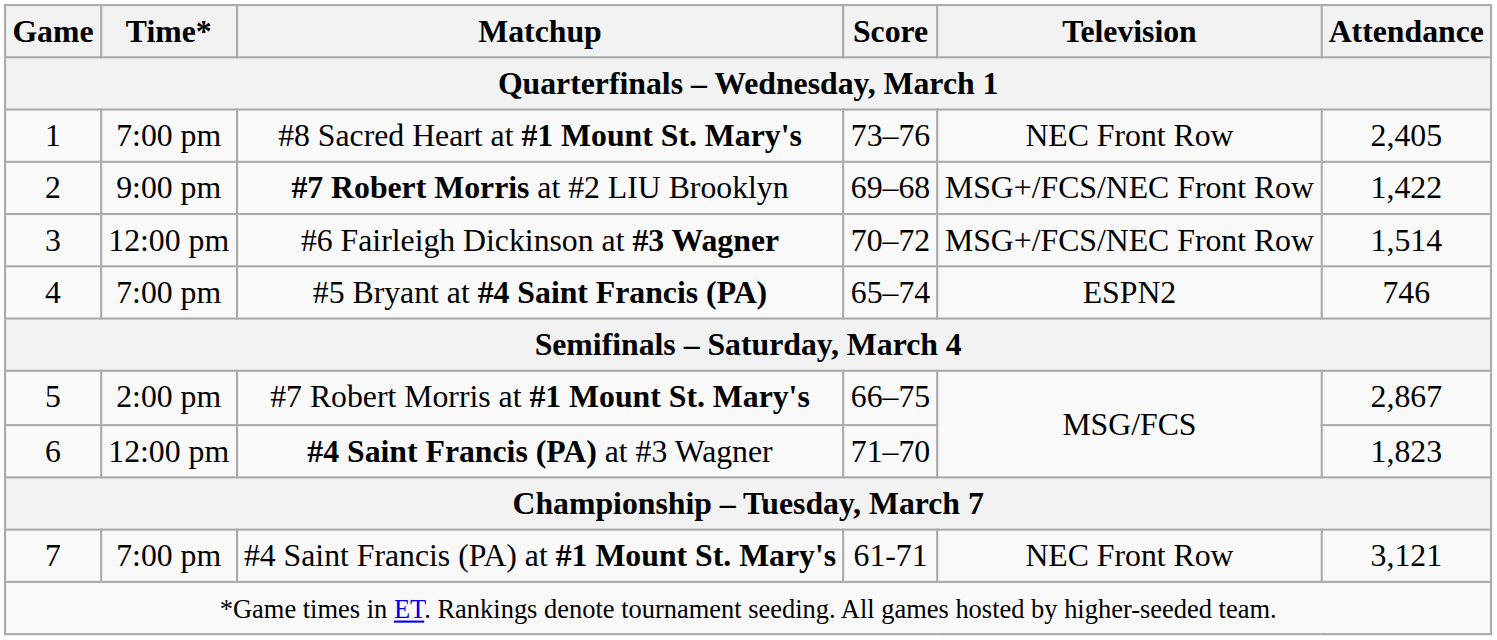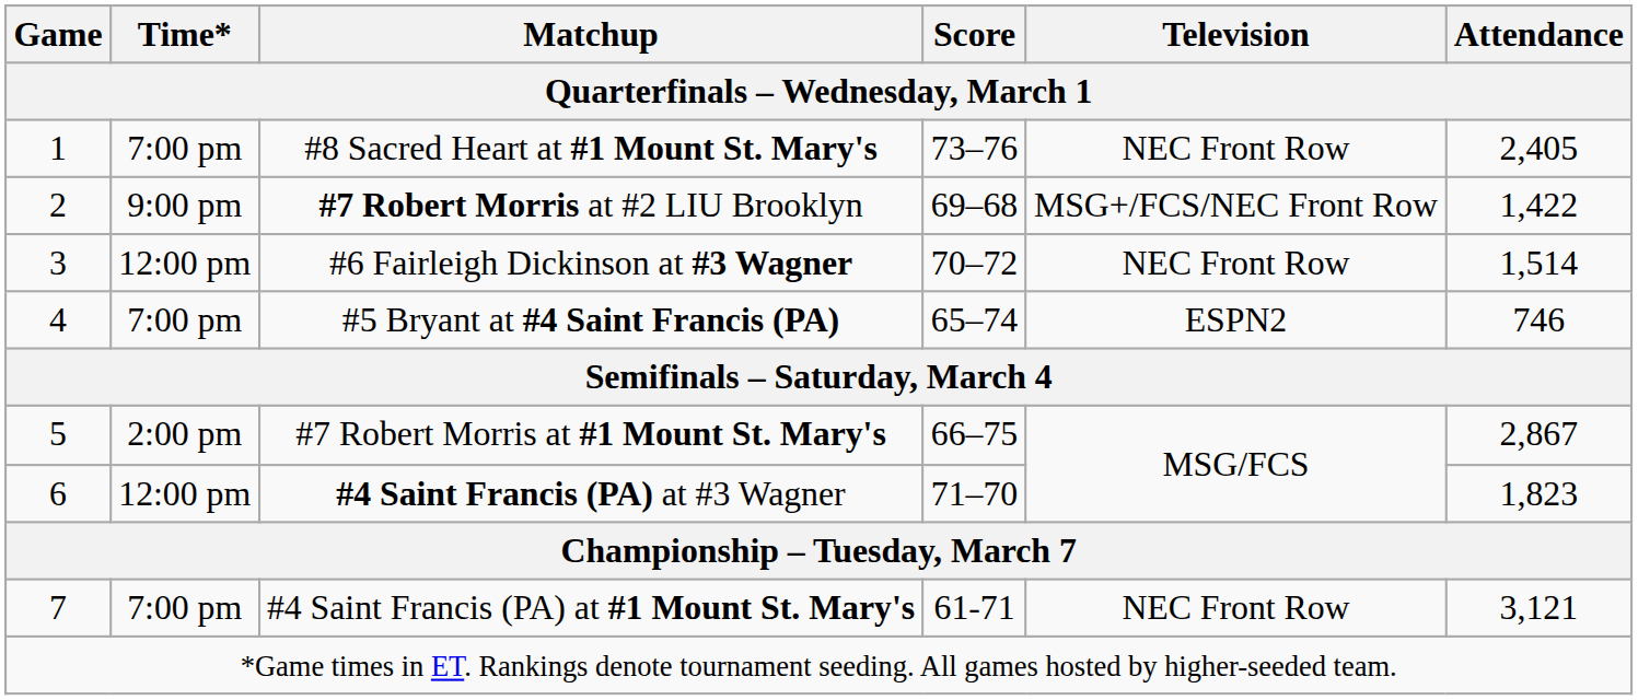#6 Fairleigh Dickinson at #3 Wagner | Television: MSG+/FCS/NEC Front Row -> NEC Front Row
